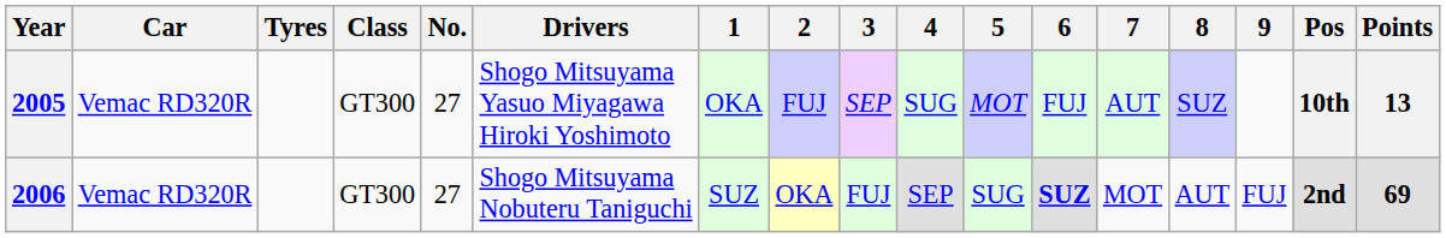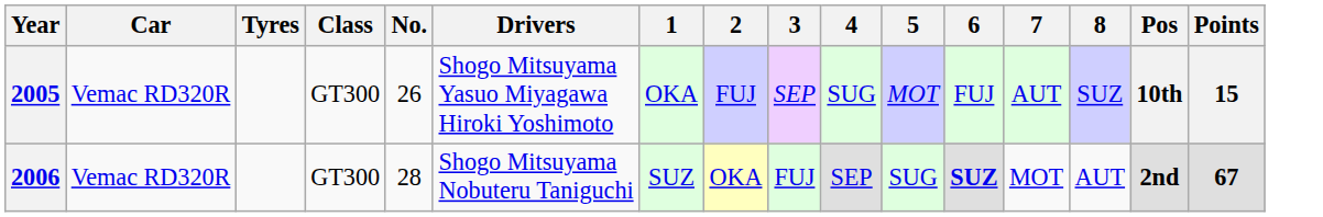- column: 9 | FUJ
2005 | No.: 27 -> 26
2005 | Points: 13 -> 15
2006 | No.: 27 -> 28
2006 | Points: 69 -> 67
